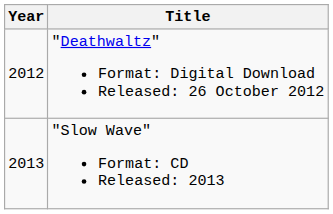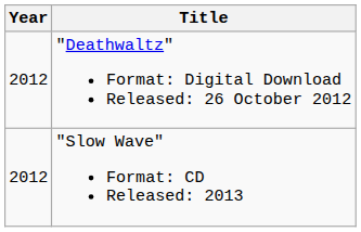"Slow Wave" Format: CD Released: 2013 | Year: 2013 -> 2012
